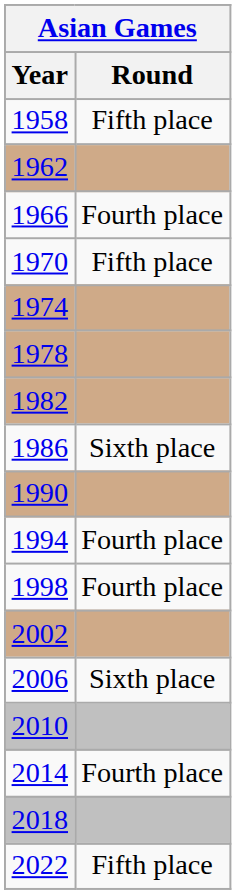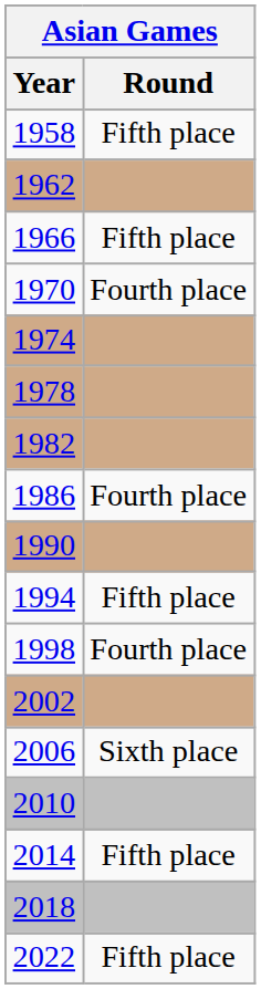1966 | Round: Fourth place -> Fifth place
1970 | Round: Fifth place -> Fourth place
1986 | Round: Sixth place -> Fourth place
1994 | Round: Fourth place -> Fifth place
2014 | Round: Fourth place -> Fifth place
